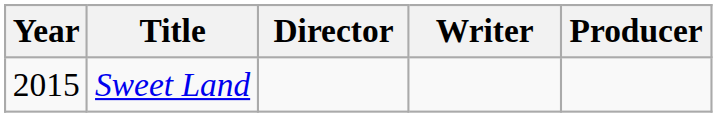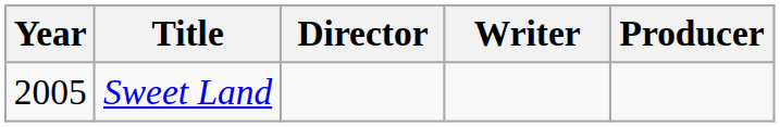Sweet Land | Year: 2015 -> 2005
